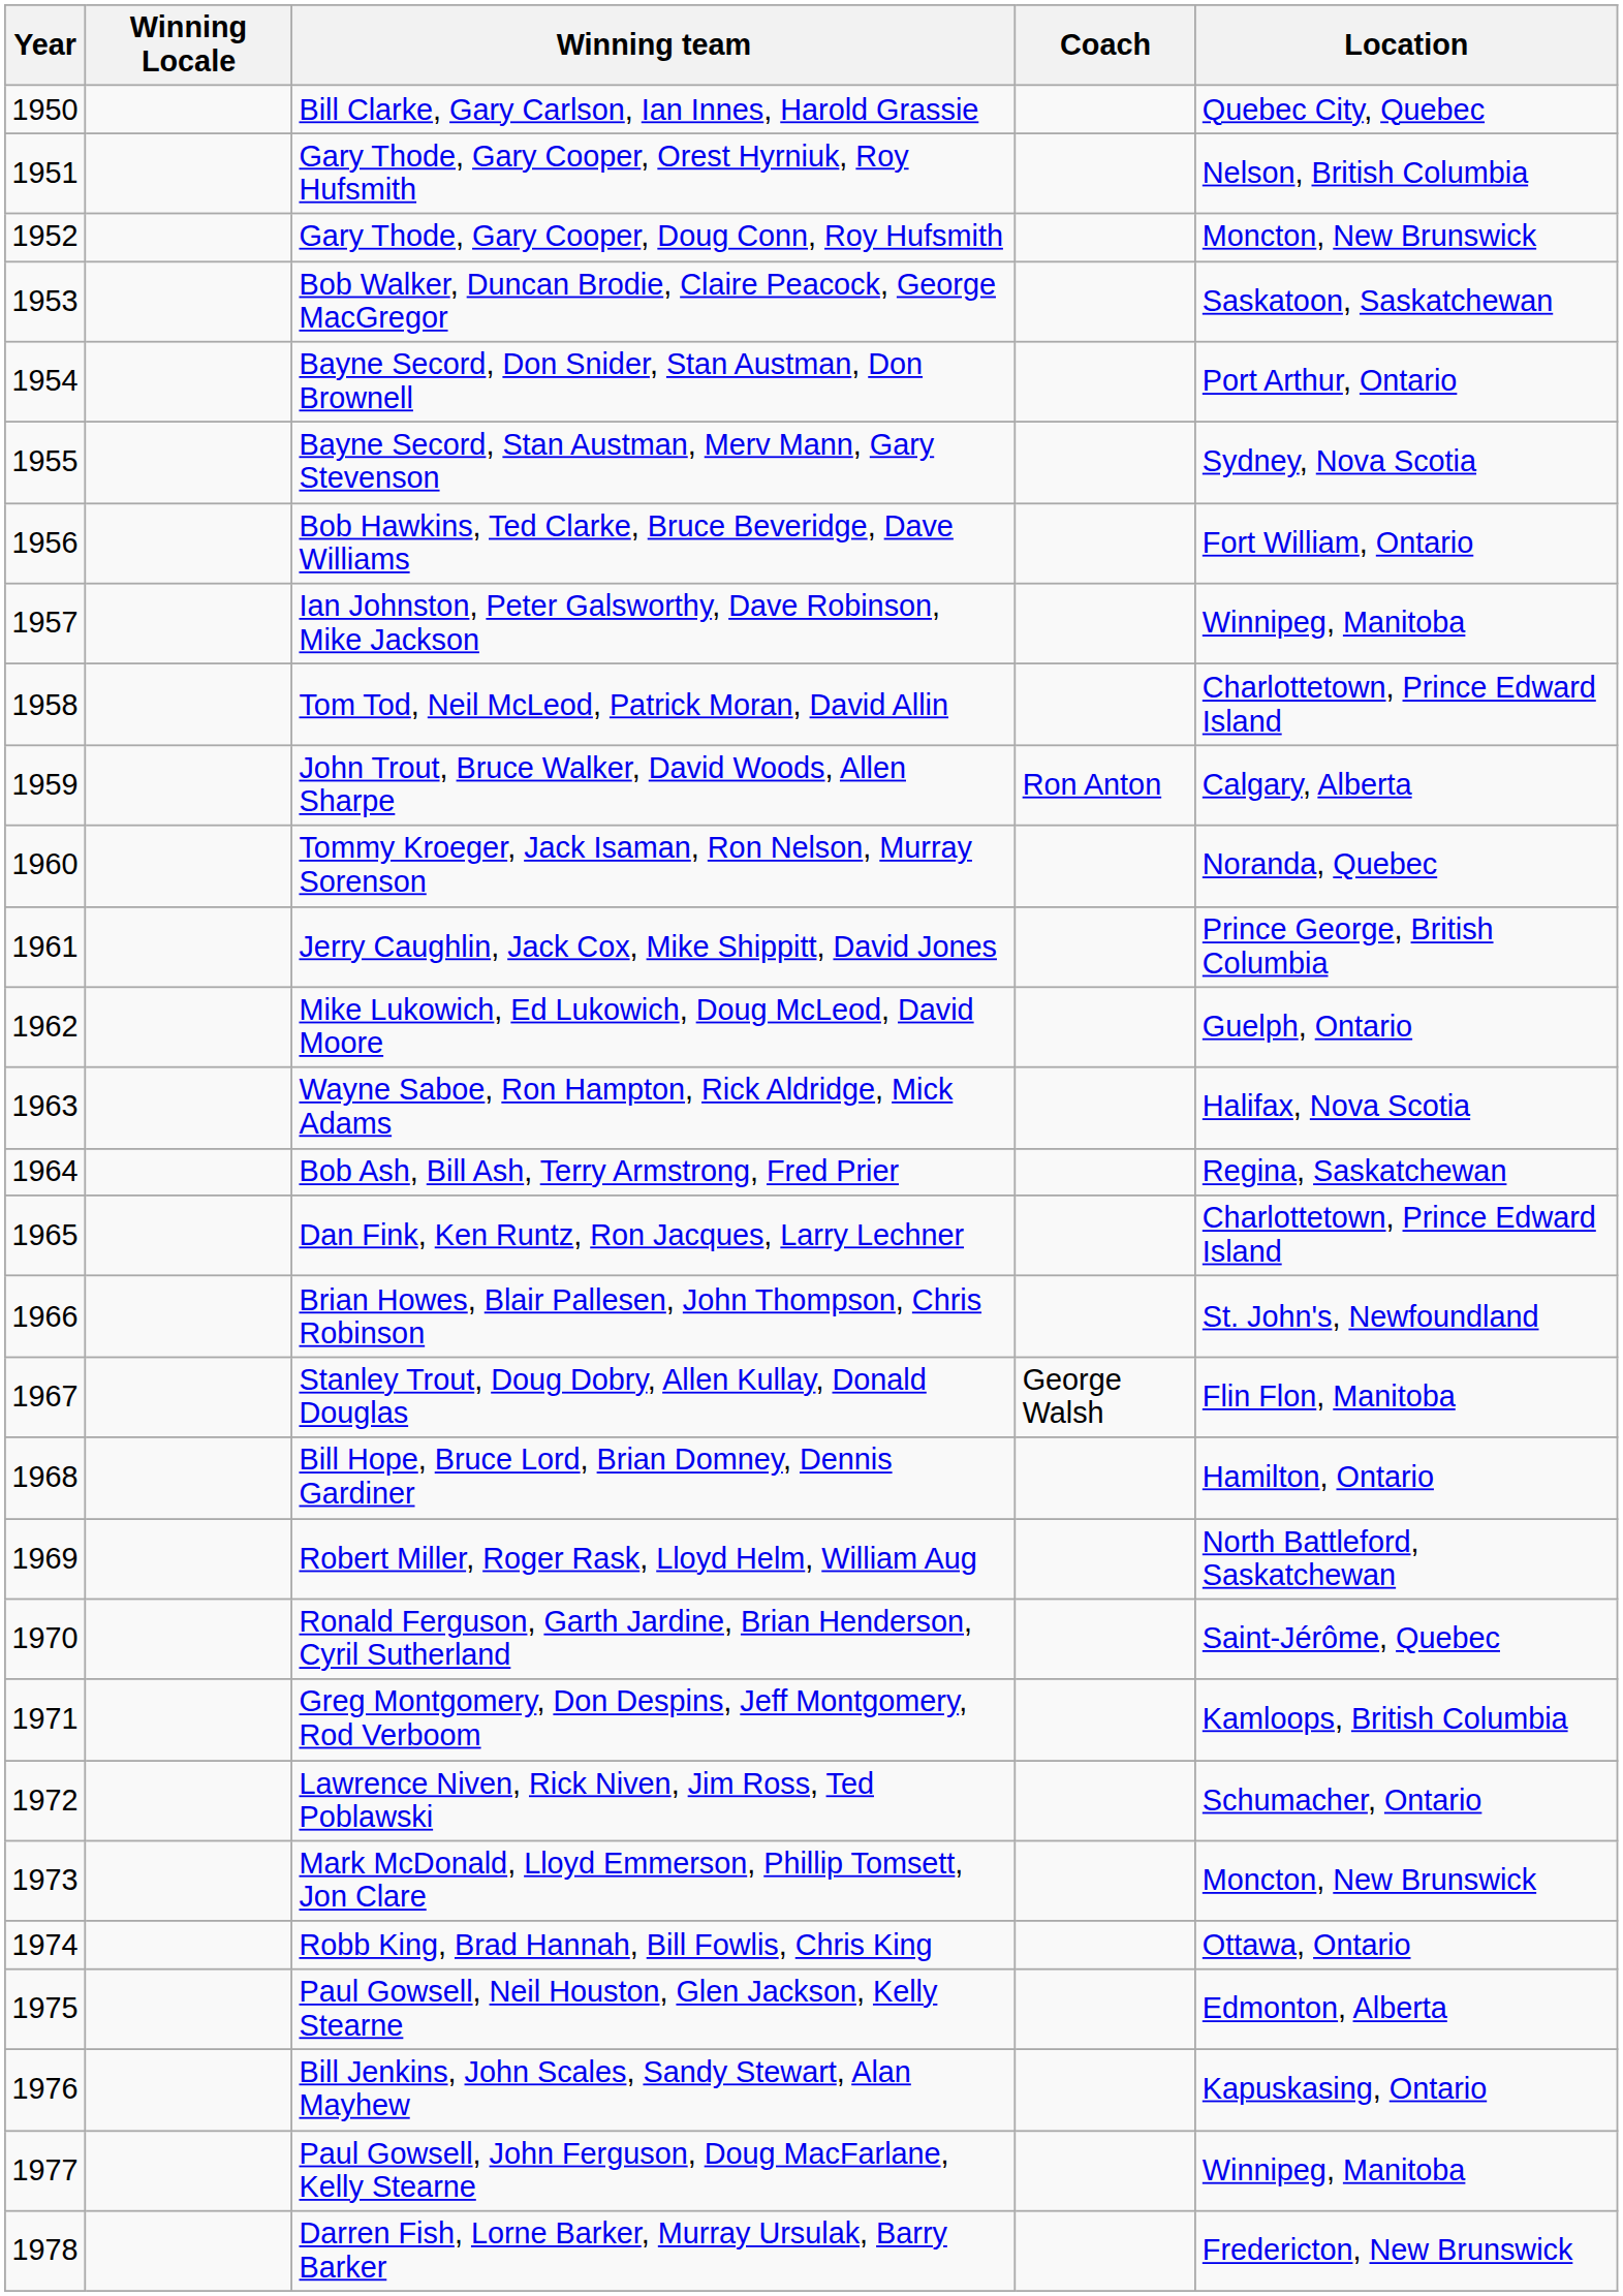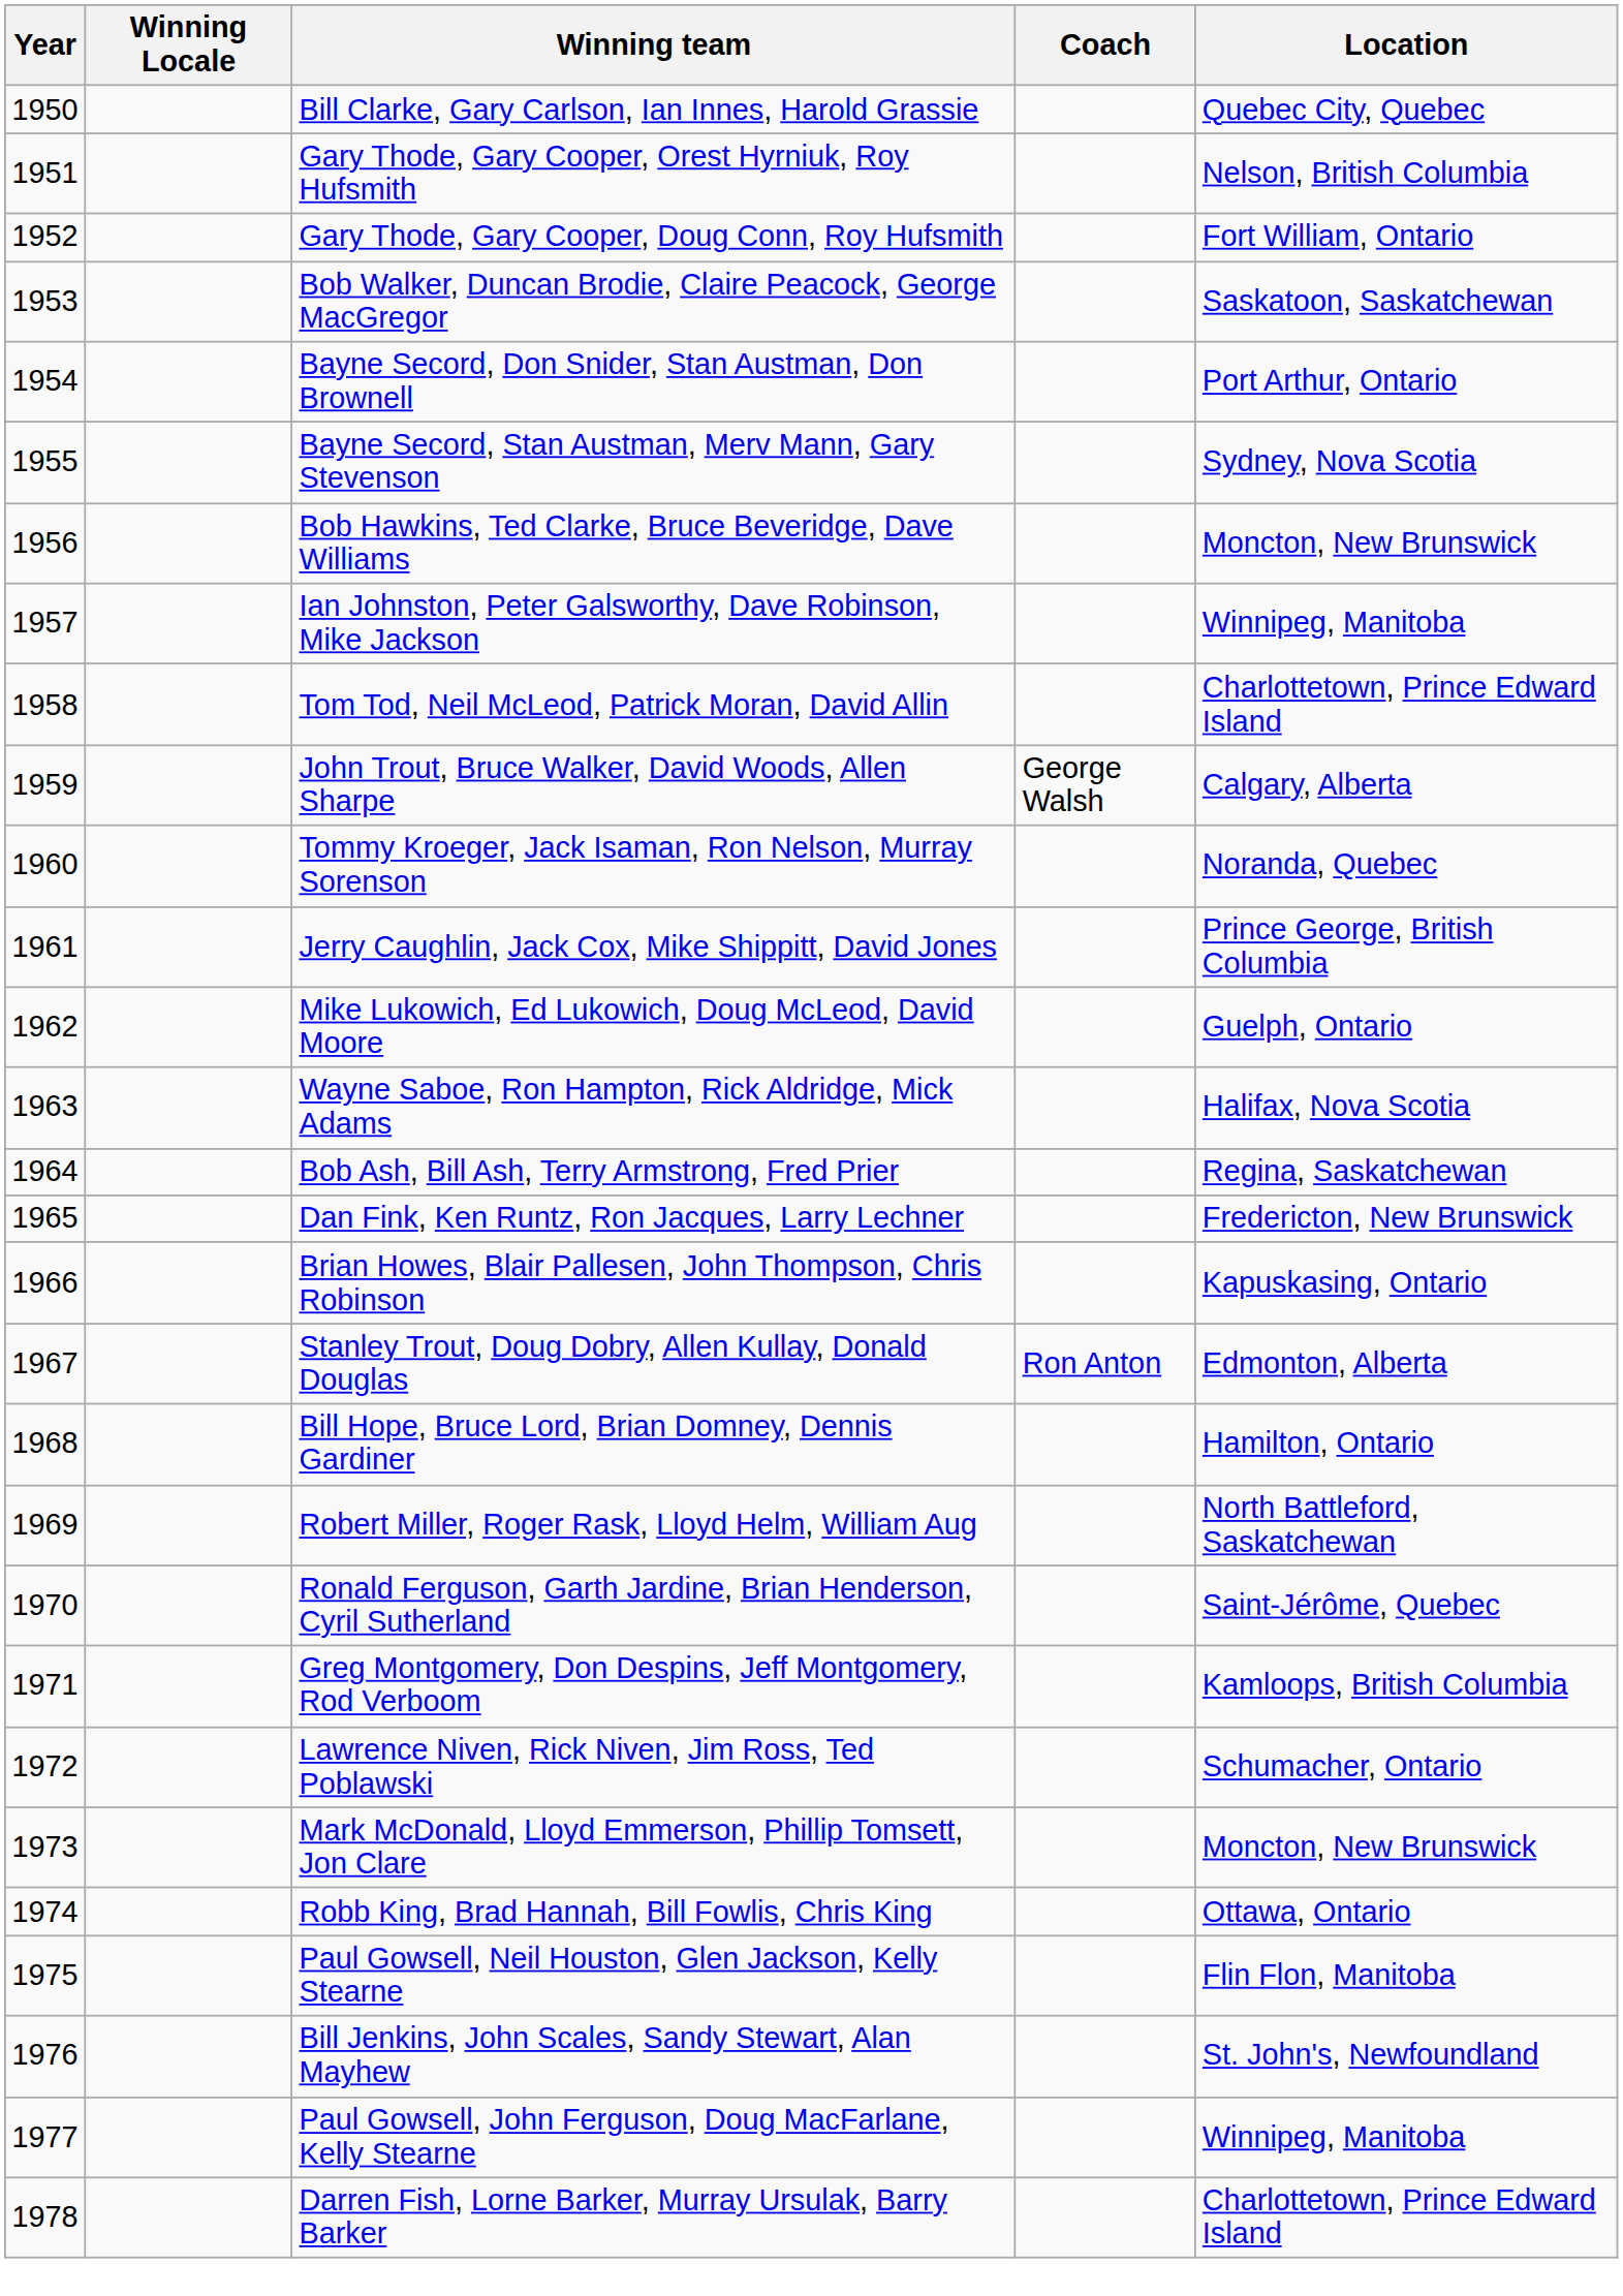Gary Thode, Gary Cooper, Doug Conn, Roy Hufsmith | Location: Moncton, New Brunswick -> Fort William, Ontario
Bob Hawkins, Ted Clarke, Bruce Beveridge, Dave Williams | Location: Fort William, Ontario -> Moncton, New Brunswick
John Trout, Bruce Walker, David Woods, Allen Sharpe | Coach: Ron Anton -> George Walsh
Dan Fink, Ken Runtz, Ron Jacques, Larry Lechner | Location: Charlottetown, Prince Edward Island -> Fredericton, New Brunswick
Brian Howes, Blair Pallesen, John Thompson, Chris Robinson | Location: St. John's, Newfoundland -> Kapuskasing, Ontario
Stanley Trout, Doug Dobry, Allen Kullay, Donald Douglas | Coach: George Walsh -> Ron Anton
Stanley Trout, Doug Dobry, Allen Kullay, Donald Douglas | Location: Flin Flon, Manitoba -> Edmonton, Alberta
Paul Gowsell, Neil Houston, Glen Jackson, Kelly Stearne | Location: Edmonton, Alberta -> Flin Flon, Manitoba
Bill Jenkins, John Scales, Sandy Stewart, Alan Mayhew | Location: Kapuskasing, Ontario -> St. John's, Newfoundland
Darren Fish, Lorne Barker, Murray Ursulak, Barry Barker | Location: Fredericton, New Brunswick -> Charlottetown, Prince Edward Island
